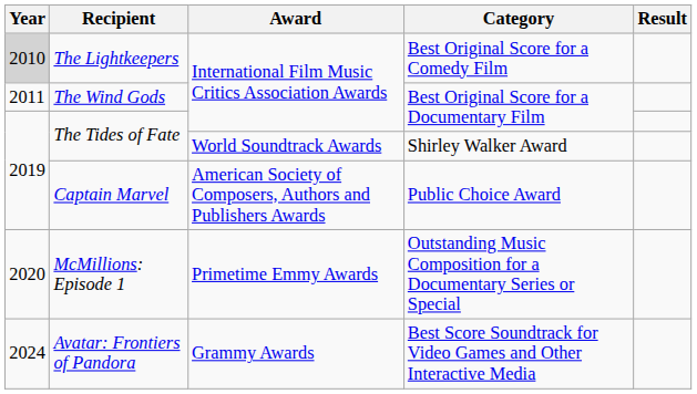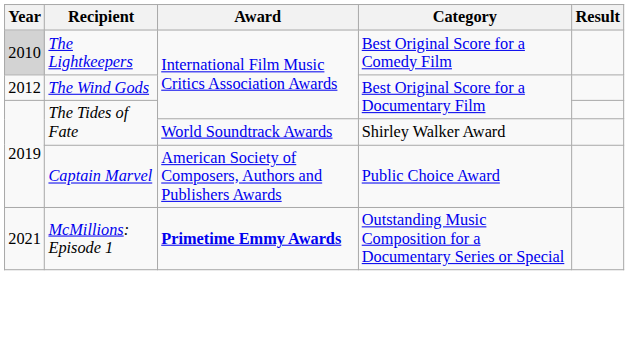The Wind Gods | Year: 2011 -> 2012
McMillions: Episode 1 | Year: 2020 -> 2021
McMillions: Episode 1 | Award: normal -> bold
- row: 2024 | Avatar: Frontiers of Pandora | Grammy Awards | Best Score Soundtrack for Video Games and Other Interactive Media
